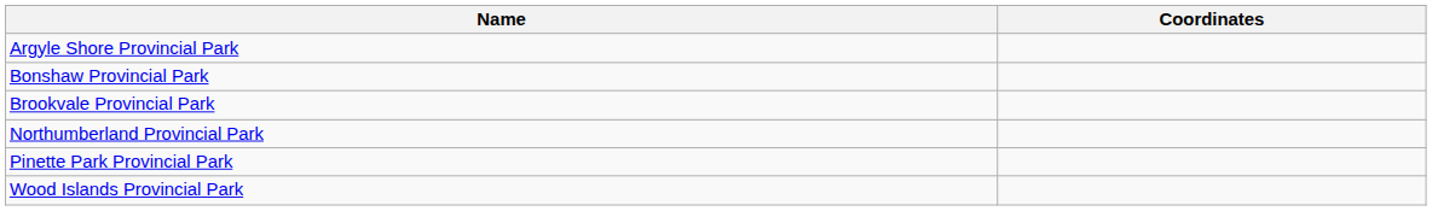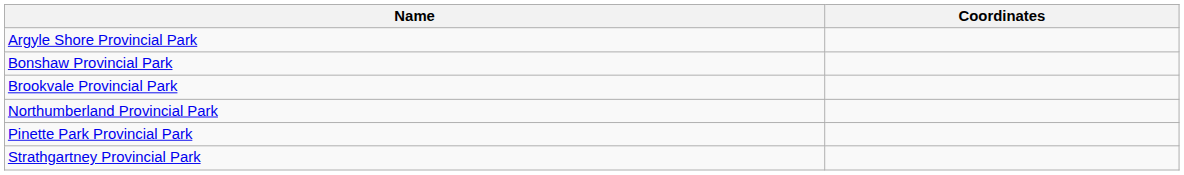+ row: Strathgartney Provincial Park
- row: Wood Islands Provincial Park
